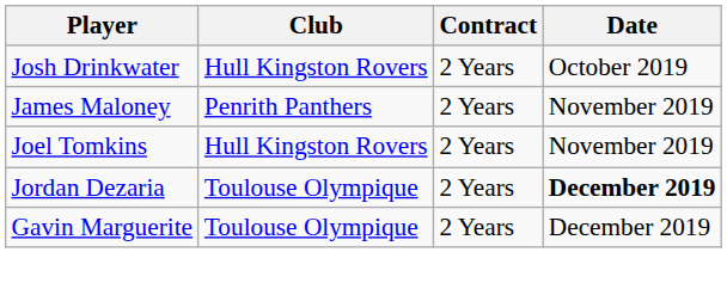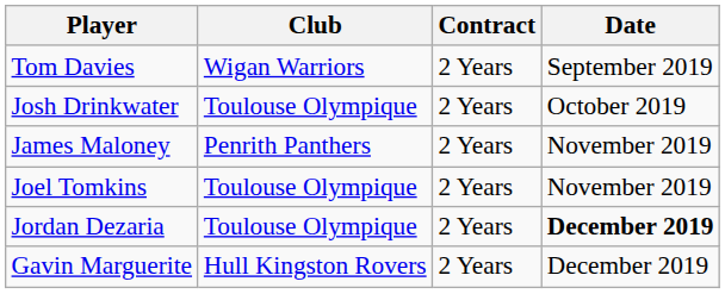+ row: Tom Davies | Wigan Warriors | 2 Years | September 2019
Josh Drinkwater | Club: Hull Kingston Rovers -> Toulouse Olympique
Joel Tomkins | Club: Hull Kingston Rovers -> Toulouse Olympique
Gavin Marguerite | Club: Toulouse Olympique -> Hull Kingston Rovers
